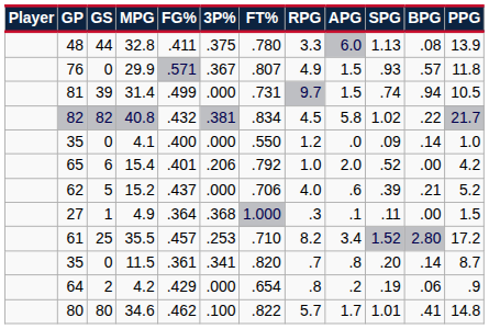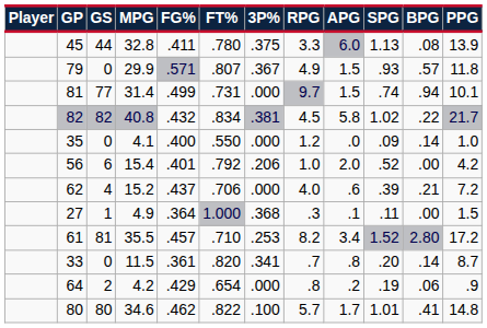columns swapped: 3P% <-> FT%
32.8 | GP: 48 -> 45
29.9 | GP: 76 -> 79
31.4 | GS: 39 -> 77
31.4 | PPG: 10.5 -> 10.1
15.4 | GP: 65 -> 56
15.2 | GS: 5 -> 4
15.2 | PPG: 5.2 -> 7.2
35.5 | GS: 25 -> 81
11.5 | GP: 35 -> 33
